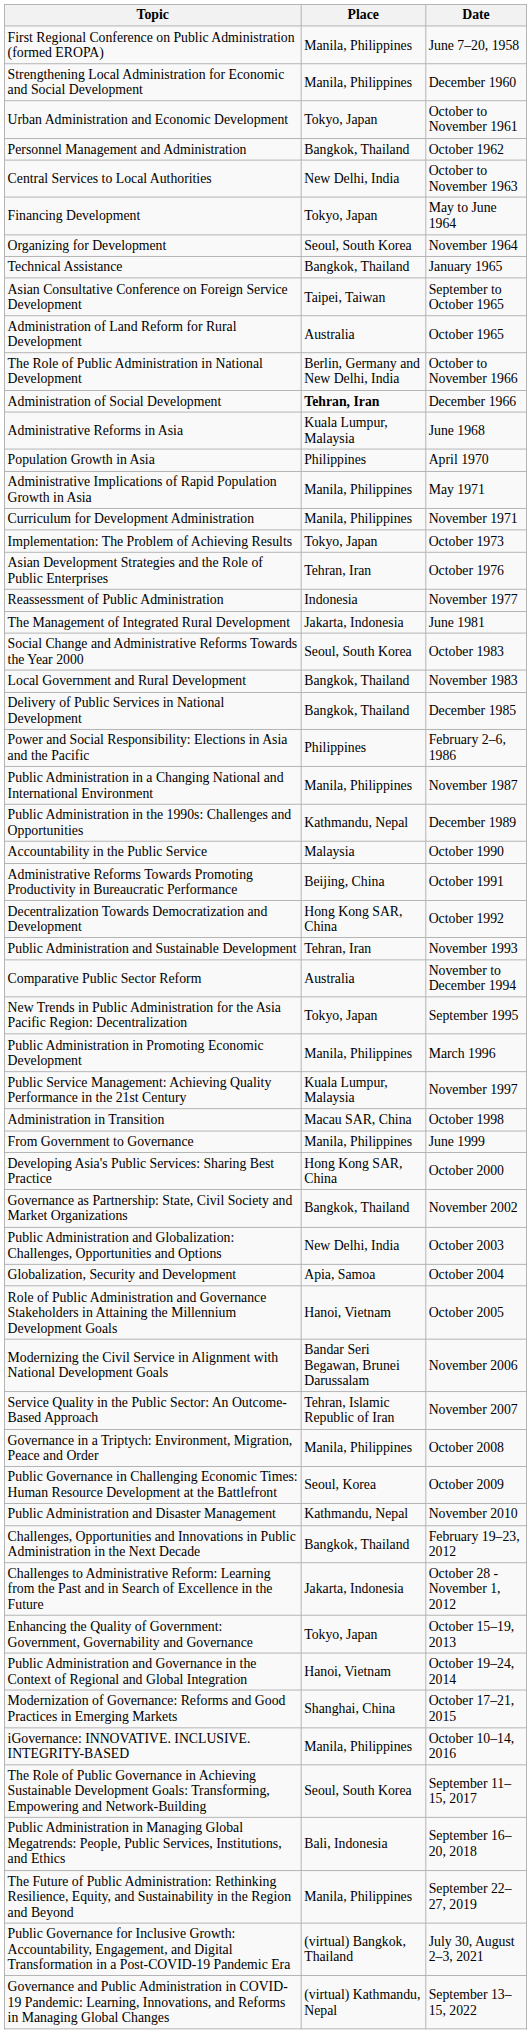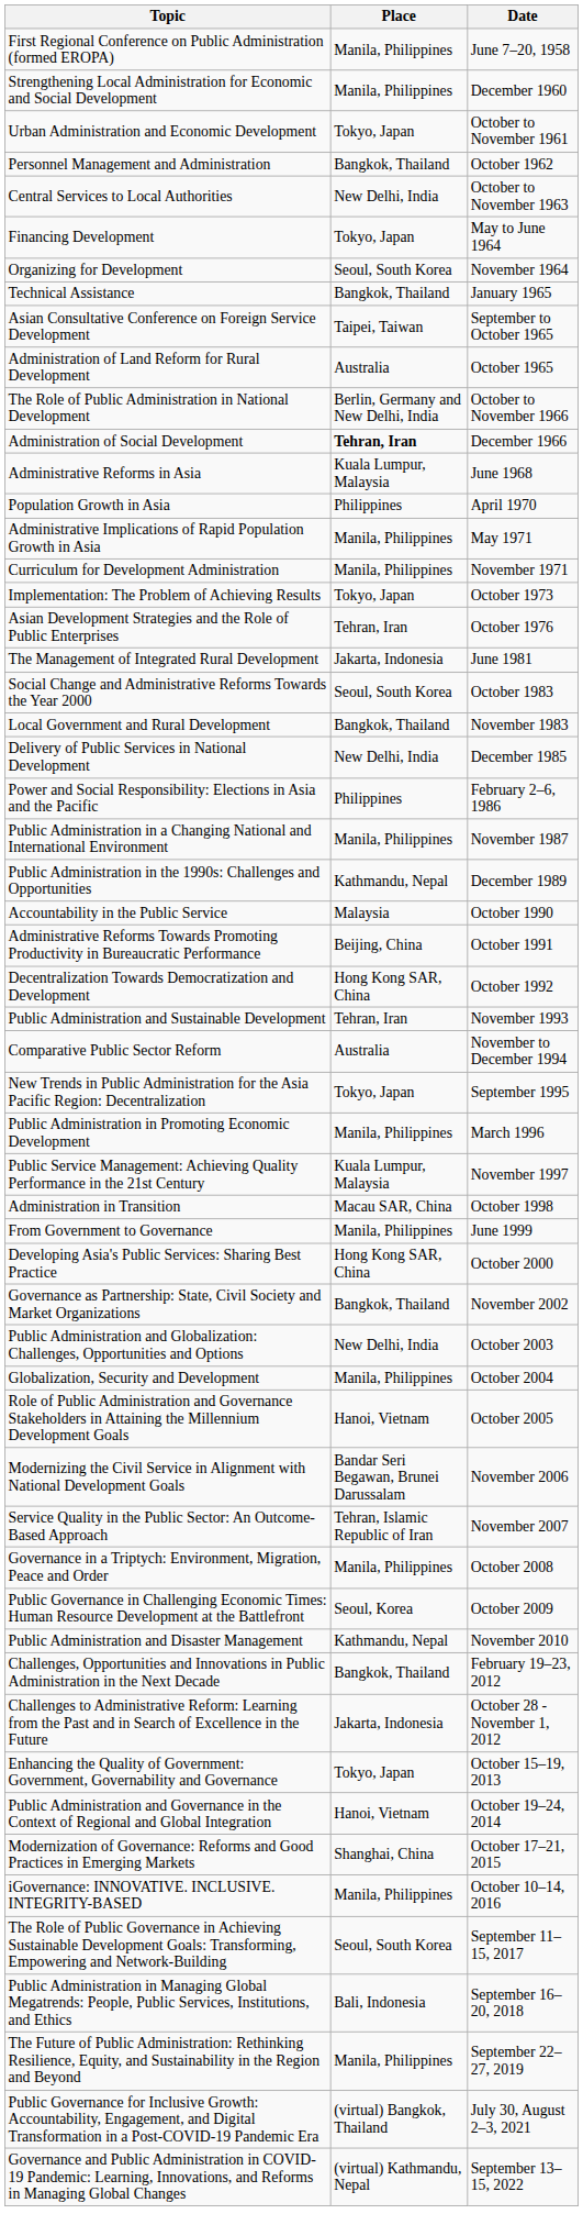- row: Reassessment of Public Administration | Indonesia | November 1977
Delivery of Public Services in National Development | Place: Bangkok, Thailand -> New Delhi, India
Globalization, Security and Development | Place: Apia, Samoa -> Manila, Philippines
